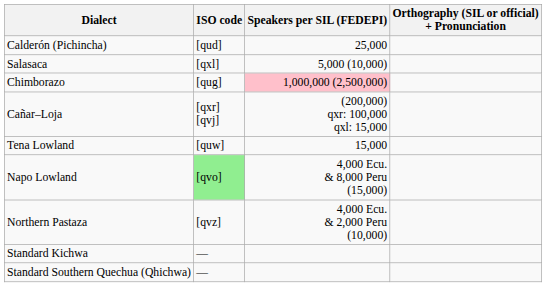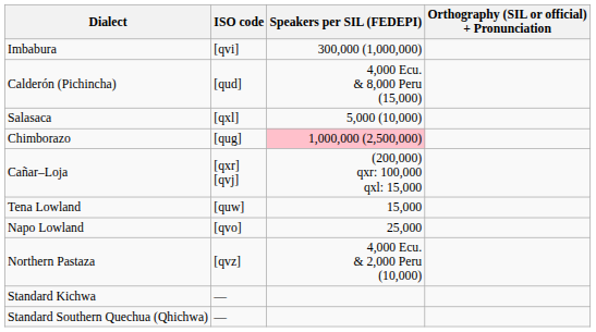+ row: Imbabura | [qvi] | 300,000 (1,000,000)
Calderón (Pichincha) | Speakers per SIL (FEDEPI): 25,000 -> 4,000 Ecu. & 8,000 Peru (15,000)
Napo Lowland | ISO code: lightgreen background -> no background
Napo Lowland | Speakers per SIL (FEDEPI): 4,000 Ecu. & 8,000 Peru (15,000) -> 25,000
